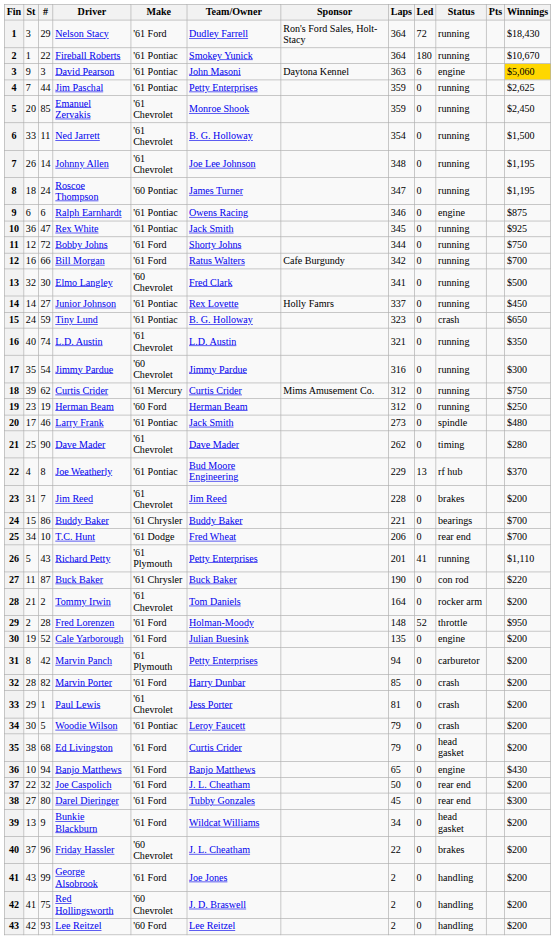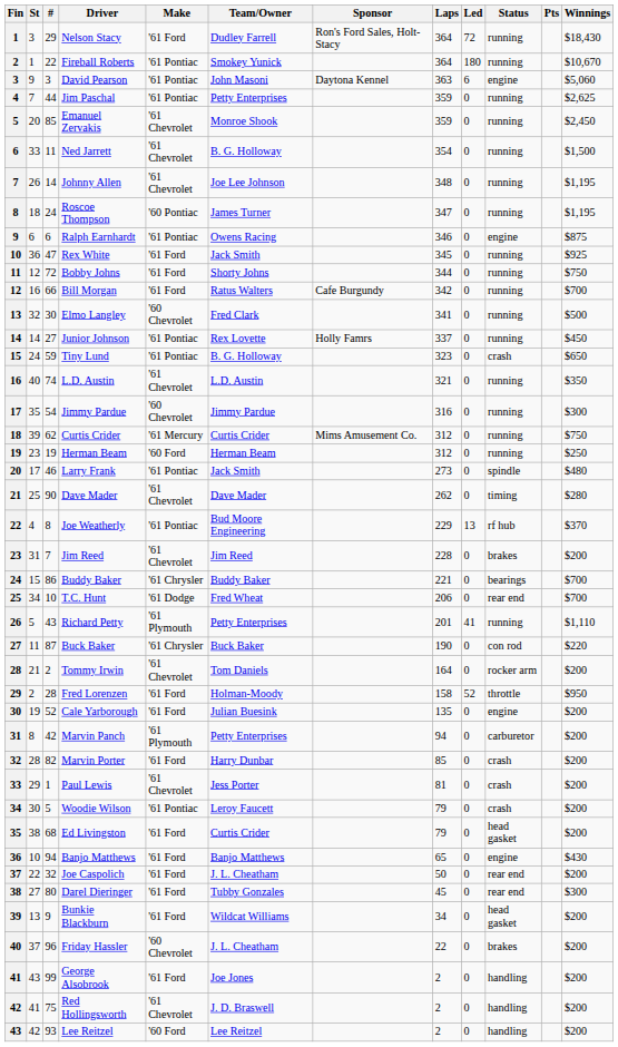David Pearson | Winnings: gold background -> no background
Rex White | Make: '61 Pontiac -> '61 Ford
Fred Lorenzen | Laps: 148 -> 158
Red Hollingsworth | Make: '60 Chevrolet -> '61 Chevrolet
